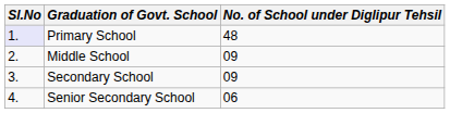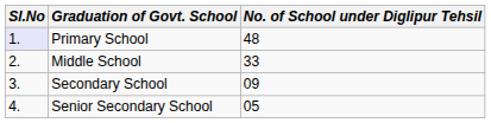Middle School | No. of School under Diglipur Tehsil: 09 -> 33
Senior Secondary School | No. of School under Diglipur Tehsil: 06 -> 05
